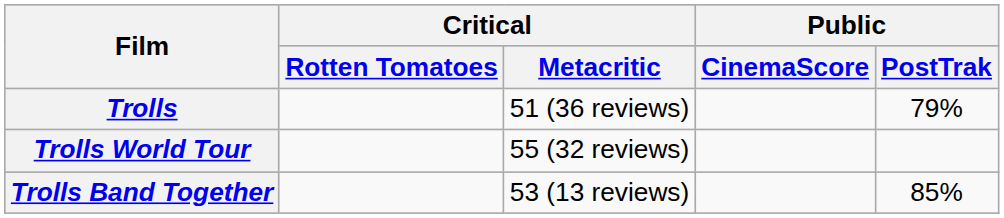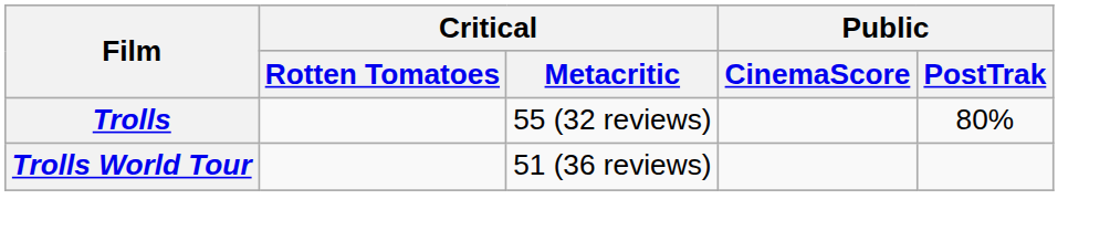Trolls | Critical / Metacritic: 51 (36 reviews) -> 55 (32 reviews)
Trolls | Public / PostTrak: 79% -> 80%
Trolls World Tour | Critical / Metacritic: 55 (32 reviews) -> 51 (36 reviews)
- row: Trolls Band Together | 53 (13 reviews) | 85%
